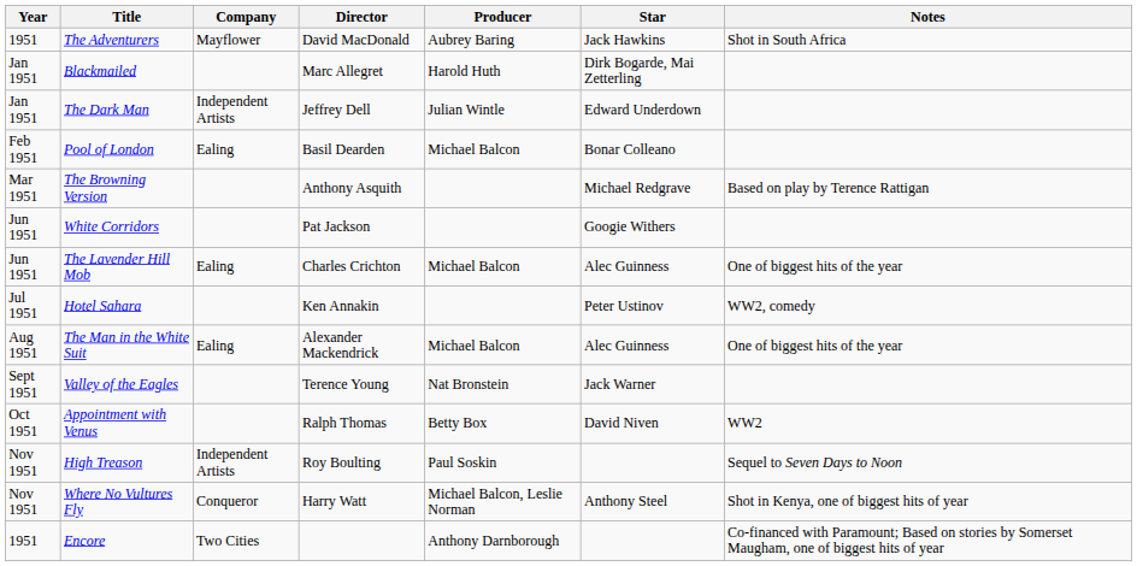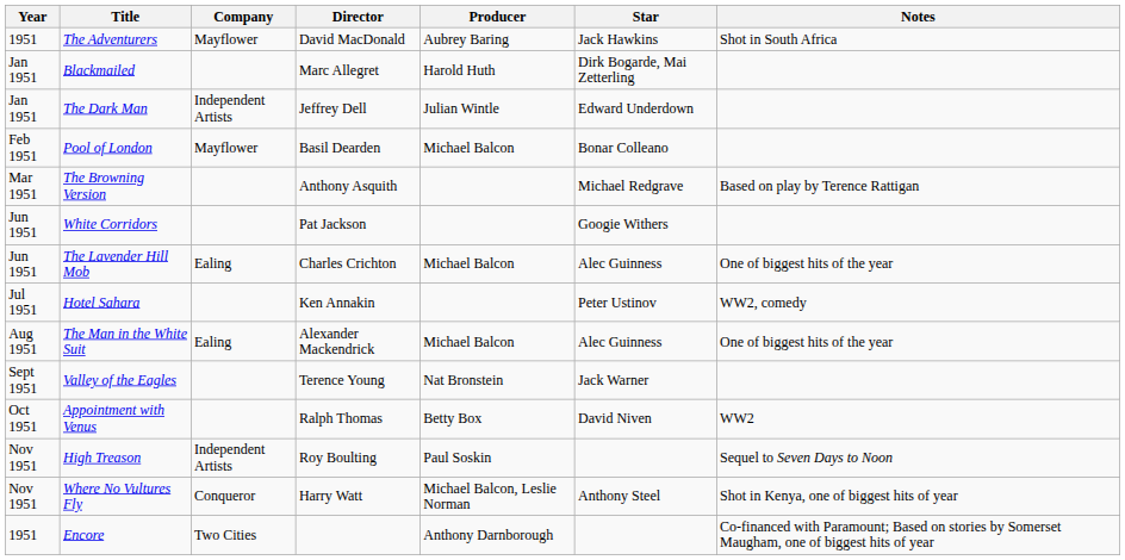Pool of London | Company: Ealing -> Mayflower
